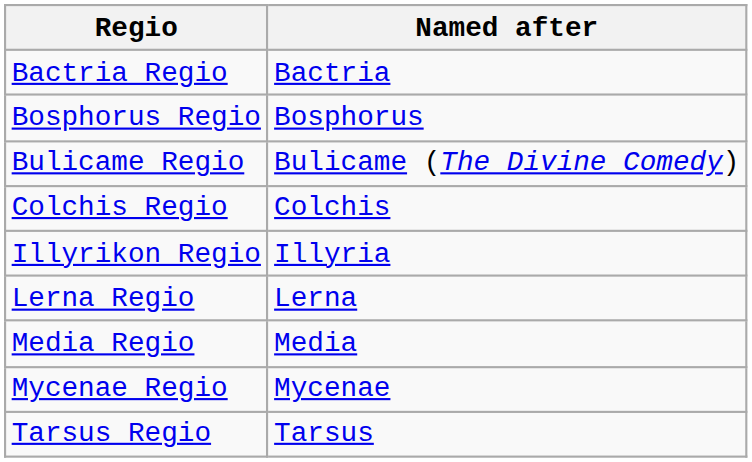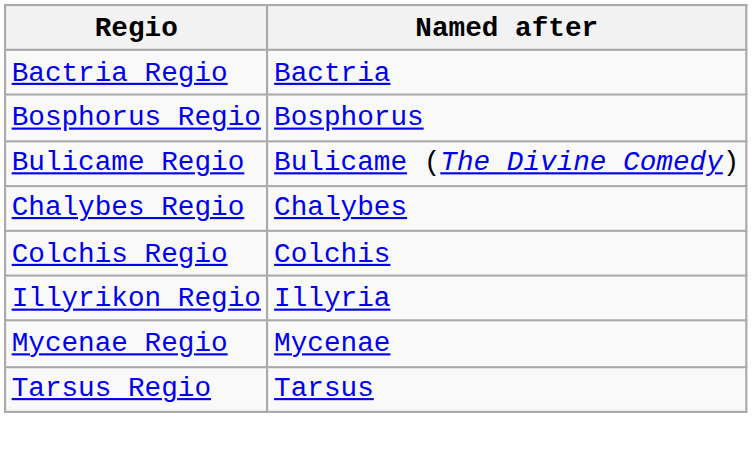+ row: Chalybes Regio | Chalybes
- row: Lerna Regio | Lerna
- row: Media Regio | Media
